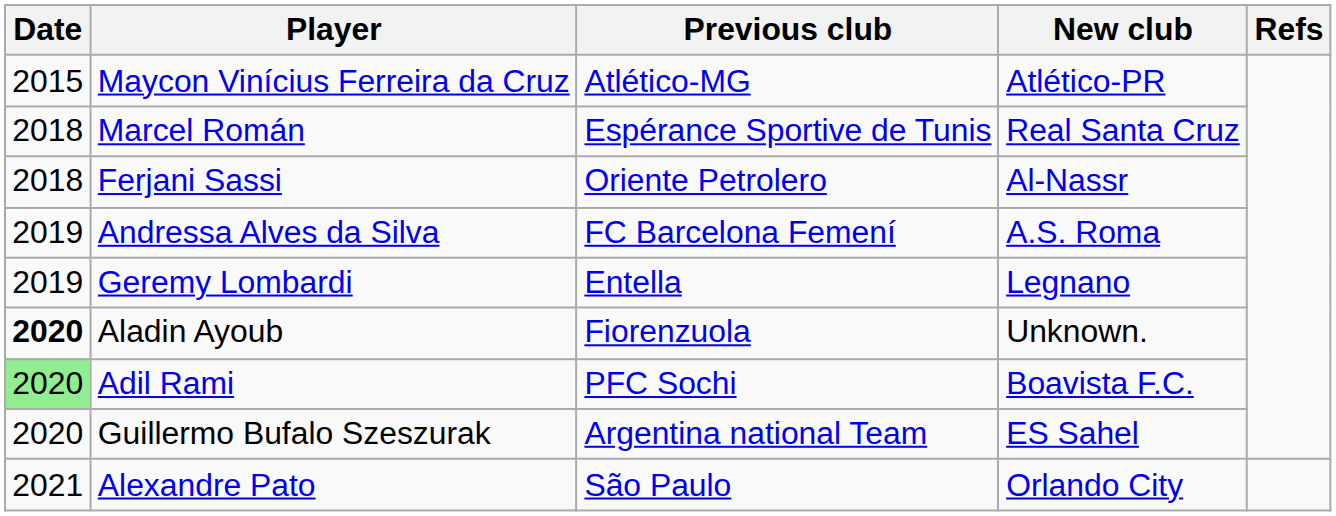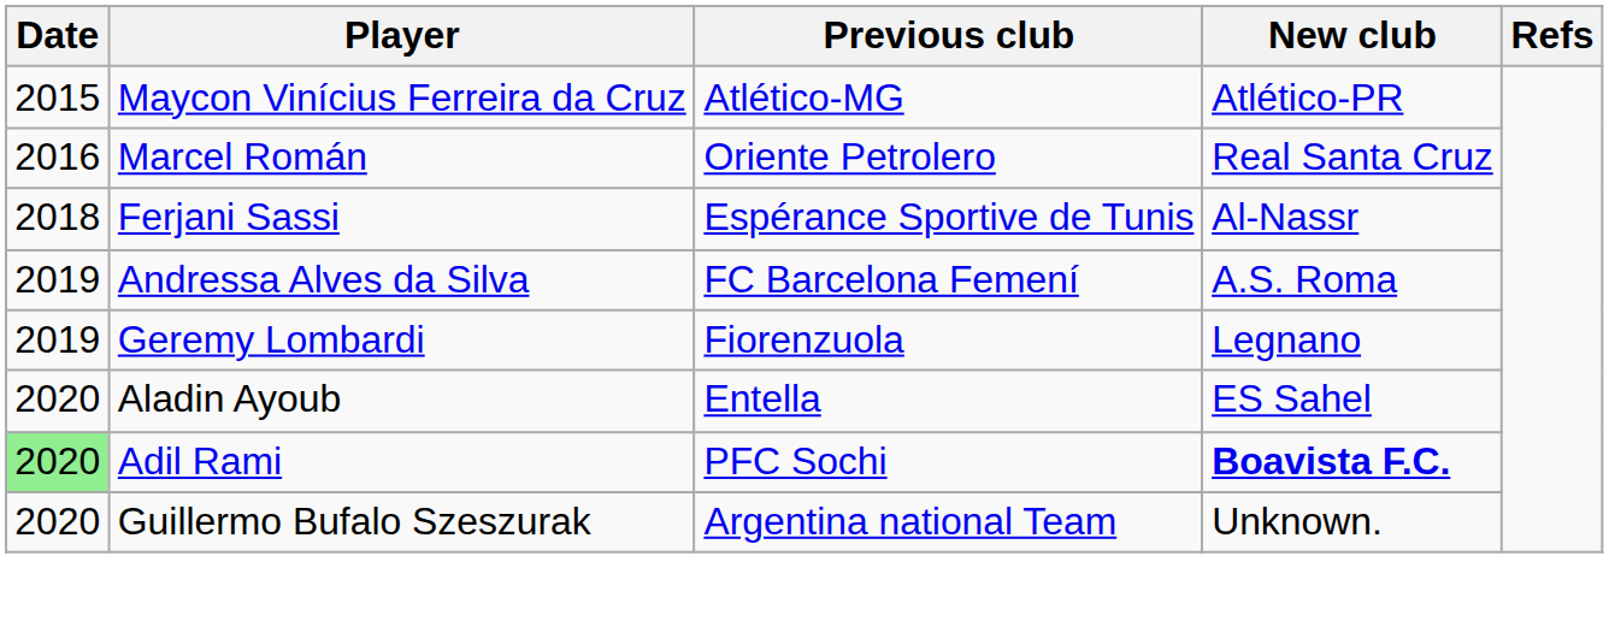Marcel Román | Date: 2018 -> 2016
Marcel Román | Previous club: Espérance Sportive de Tunis -> Oriente Petrolero
Ferjani Sassi | Previous club: Oriente Petrolero -> Espérance Sportive de Tunis
Geremy Lombardi | Previous club: Entella -> Fiorenzuola
Aladin Ayoub | Date: bold -> normal
Aladin Ayoub | Previous club: Fiorenzuola -> Entella
Aladin Ayoub | New club: Unknown. -> ES Sahel
Adil Rami | New club: normal -> bold
Guillermo Bufalo Szeszurak | New club: ES Sahel -> Unknown.
- row: 2021 | Alexandre Pato | São Paulo | Orlando City
